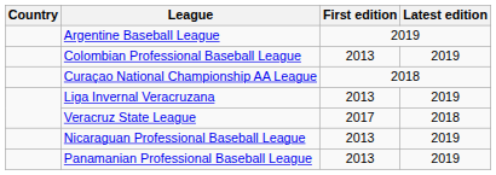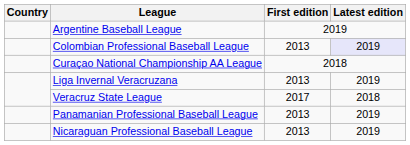Colombian Professional Baseball League | Latest edition: no background -> lavender background
rows swapped: Nicaraguan Professional Baseball League <-> Panamanian Professional Baseball League
